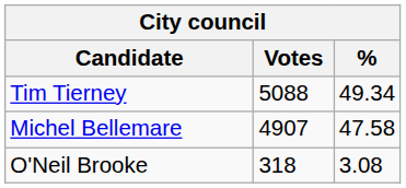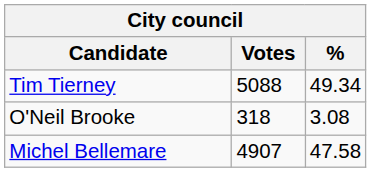rows swapped: Michel Bellemare <-> O'Neil Brooke
